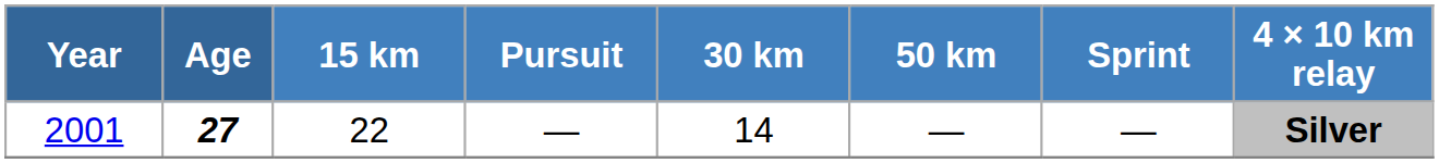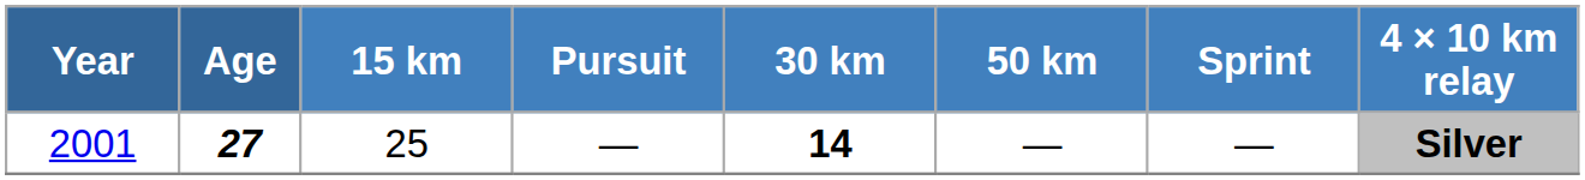2001 | 15 km: 22 -> 25
2001 | 30 km: normal -> bold
